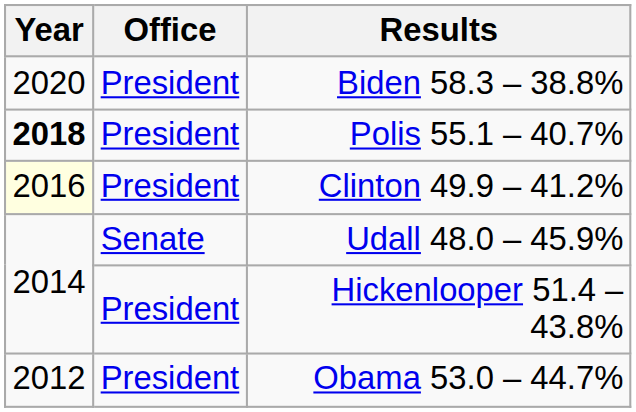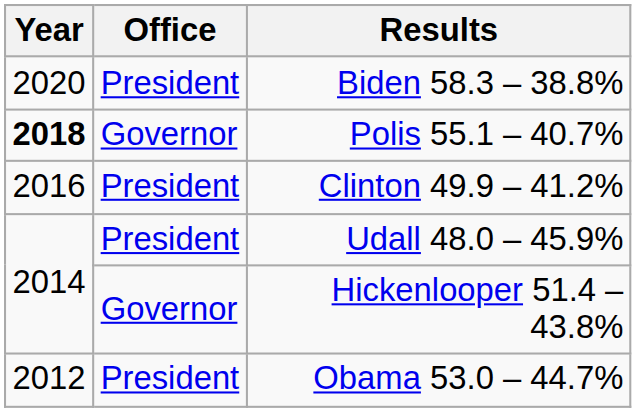Polis 55.1 – 40.7% | Office: President -> Governor
Clinton 49.9 – 41.2% | Year: lightyellow background -> no background
Udall 48.0 – 45.9% | Office: Senate -> President
Hickenlooper 51.4 – 43.8% | Office: President -> Governor
